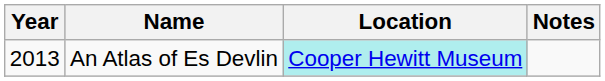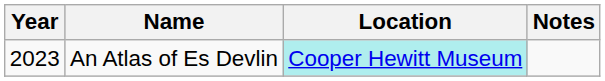An Atlas of Es Devlin | Year: 2013 -> 2023
